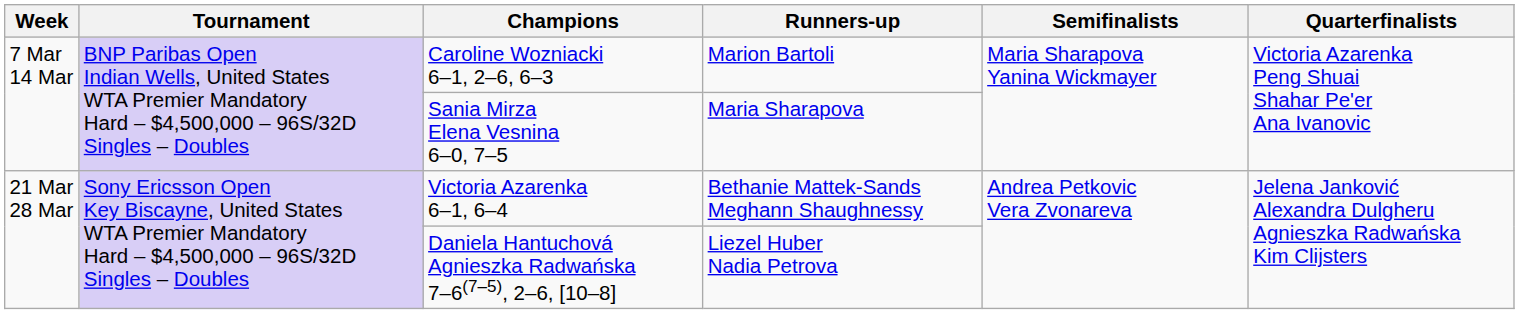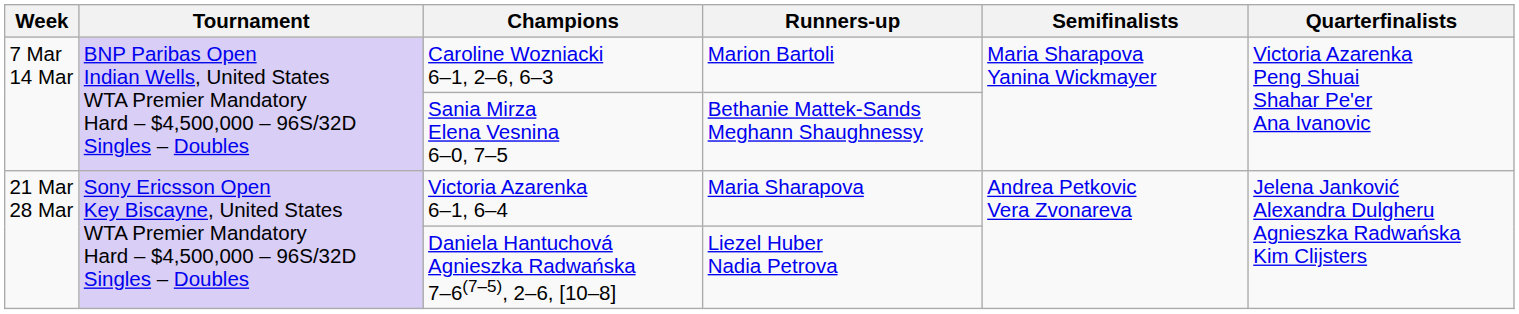Sania Mirza Elena Vesnina 6–0, 7–5 | Runners-up: Maria Sharapova -> Bethanie Mattek-Sands Meghann Shaughnessy
Victoria Azarenka 6–1, 6–4 | Runners-up: Bethanie Mattek-Sands Meghann Shaughnessy -> Maria Sharapova
